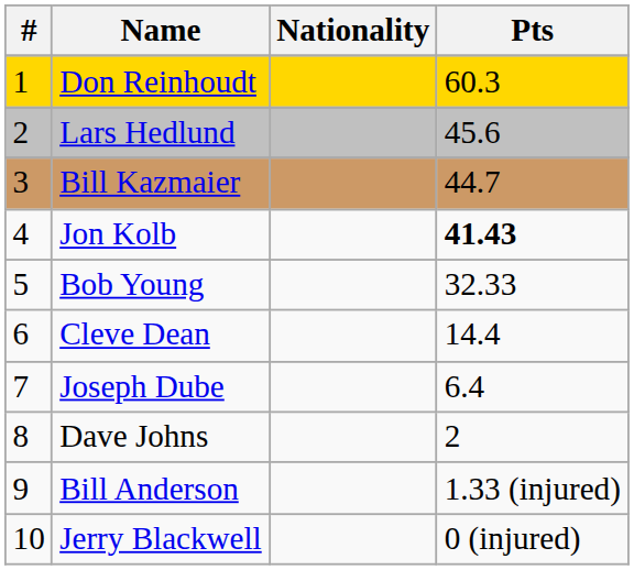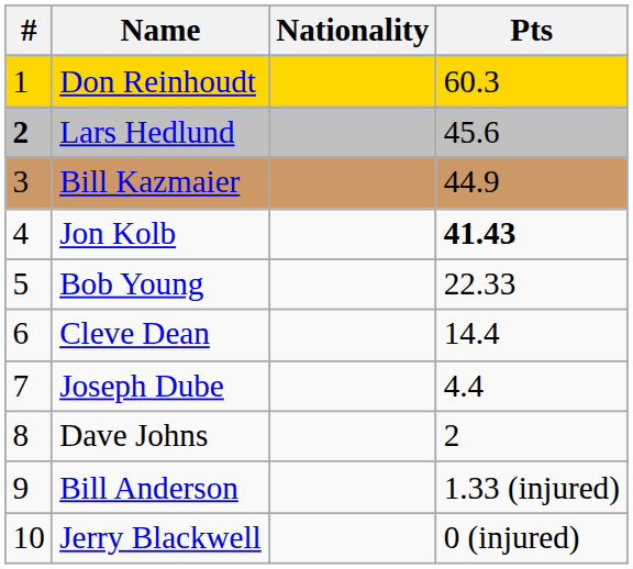Lars Hedlund | #: normal -> bold
Bill Kazmaier | Pts: 44.7 -> 44.9
Bob Young | Pts: 32.33 -> 22.33
Joseph Dube | Pts: 6.4 -> 4.4
